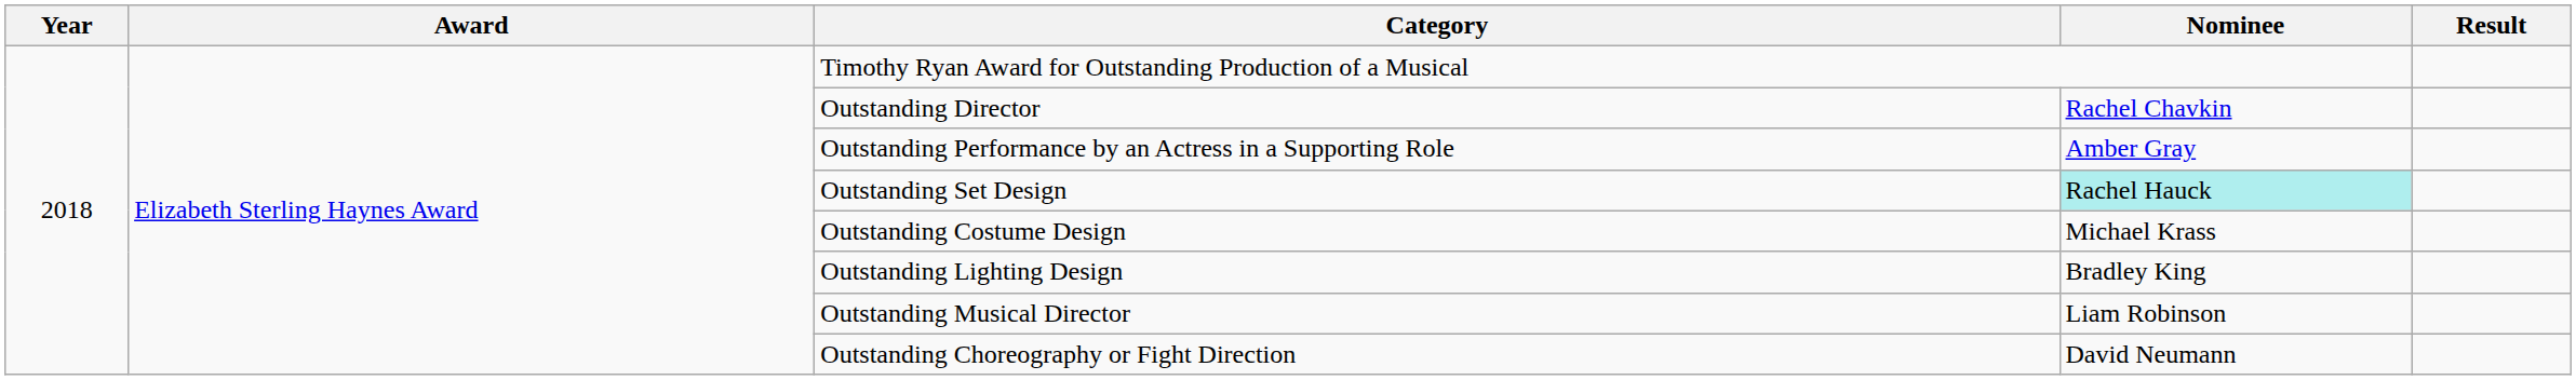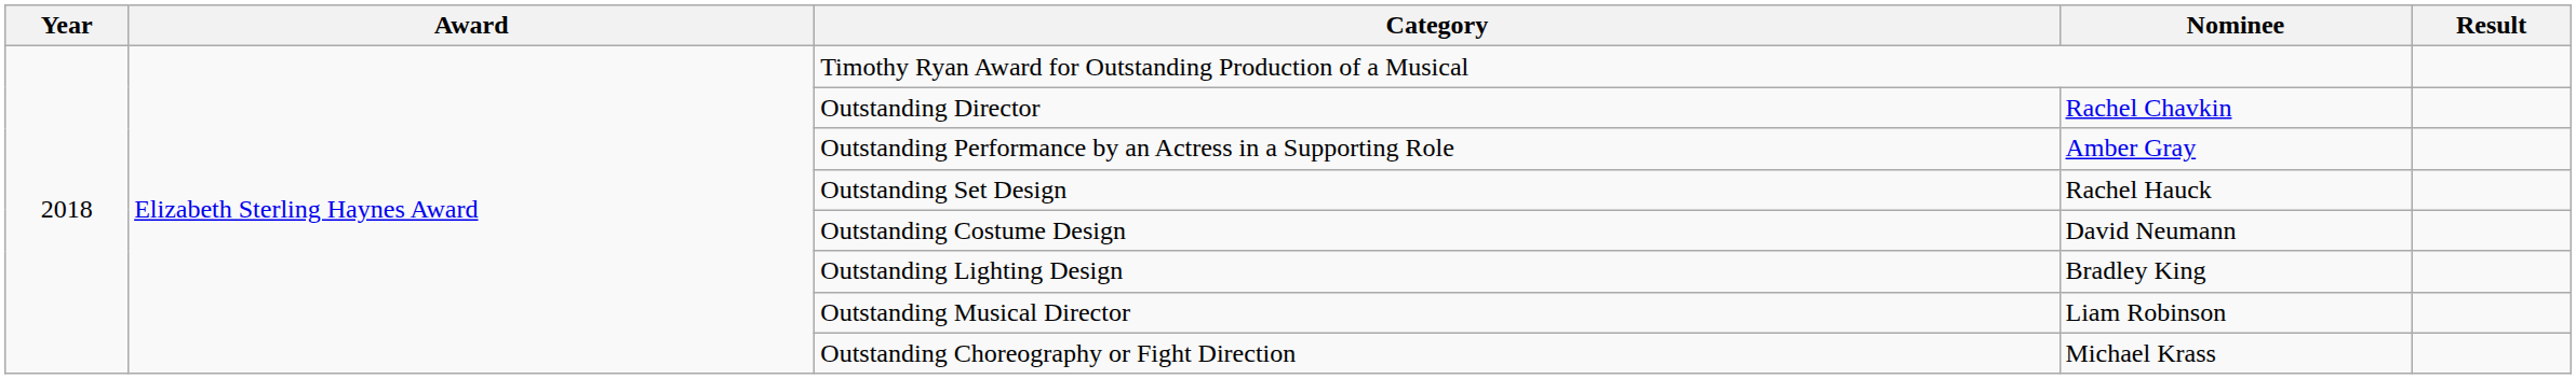Outstanding Set Design | Nominee: paleturquoise background -> no background
Outstanding Costume Design | Nominee: Michael Krass -> David Neumann
Outstanding Choreography or Fight Direction | Nominee: David Neumann -> Michael Krass
